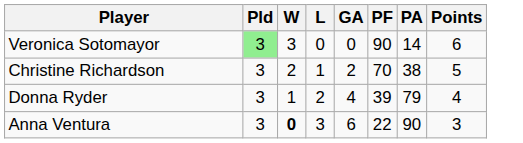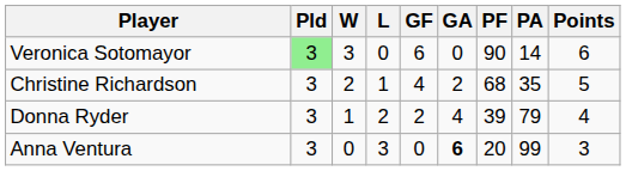+ column: GF | 6 | 4 | 2 | 0
Christine Richardson | PF: 70 -> 68
Christine Richardson | PA: 38 -> 35
Anna Ventura | W: bold -> normal
Anna Ventura | GA: normal -> bold
Anna Ventura | PF: 22 -> 20
Anna Ventura | PA: 90 -> 99
